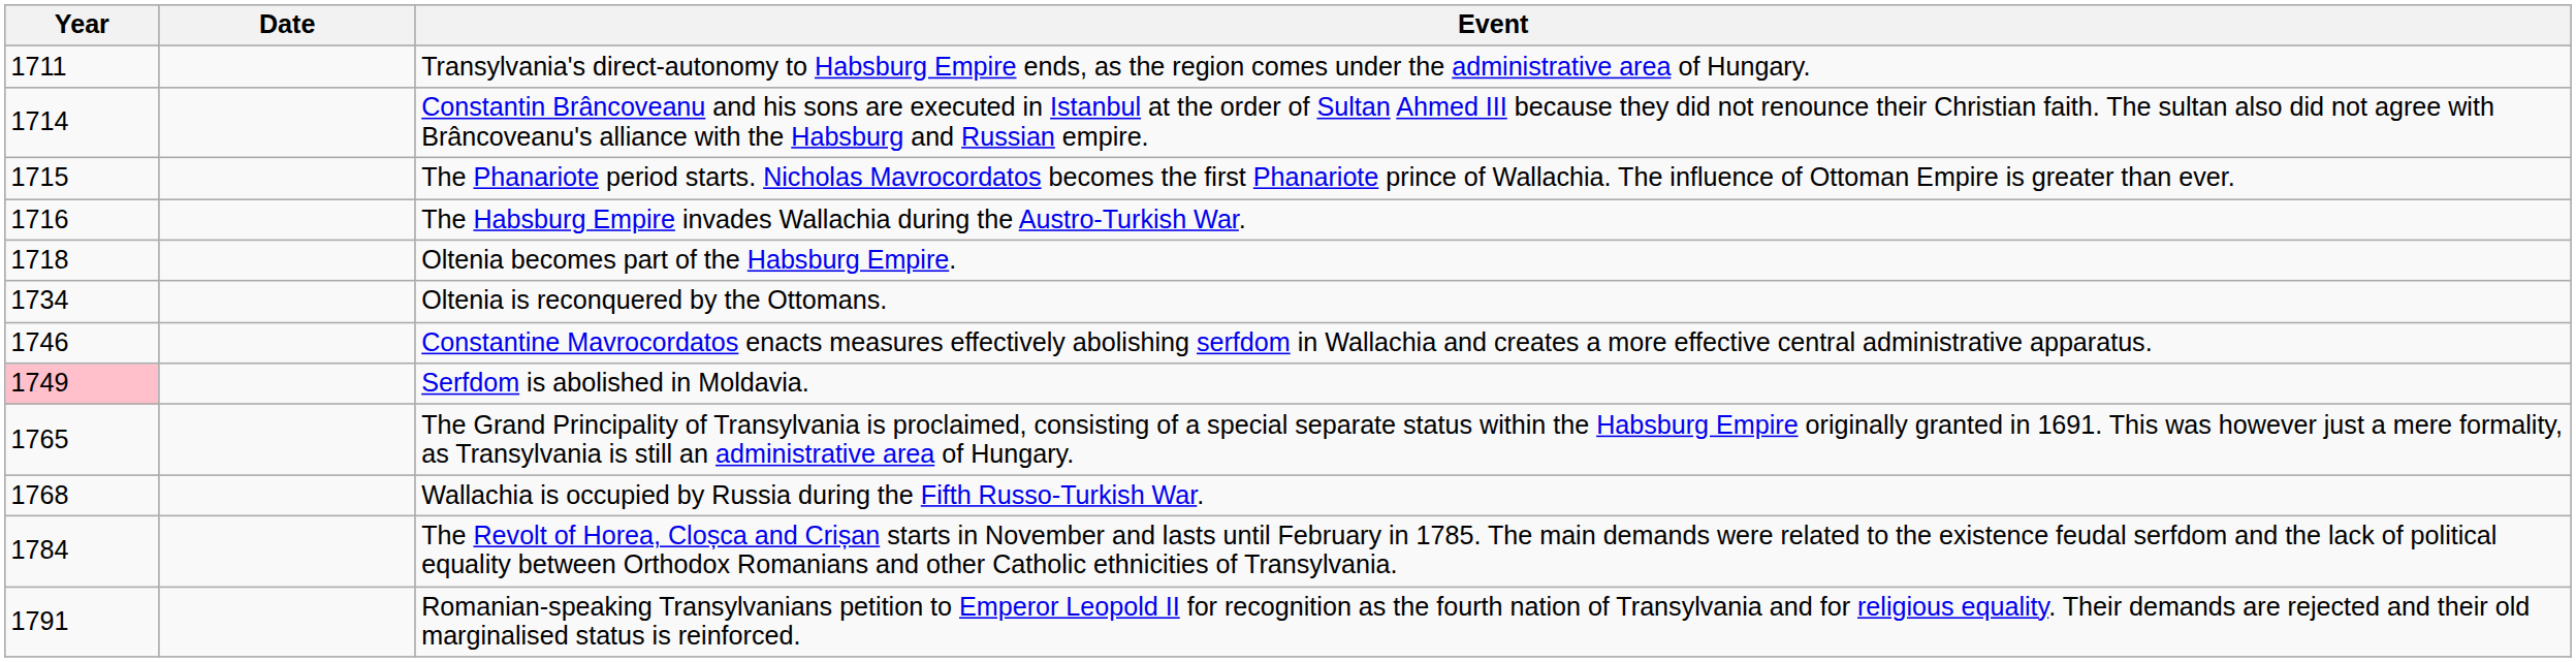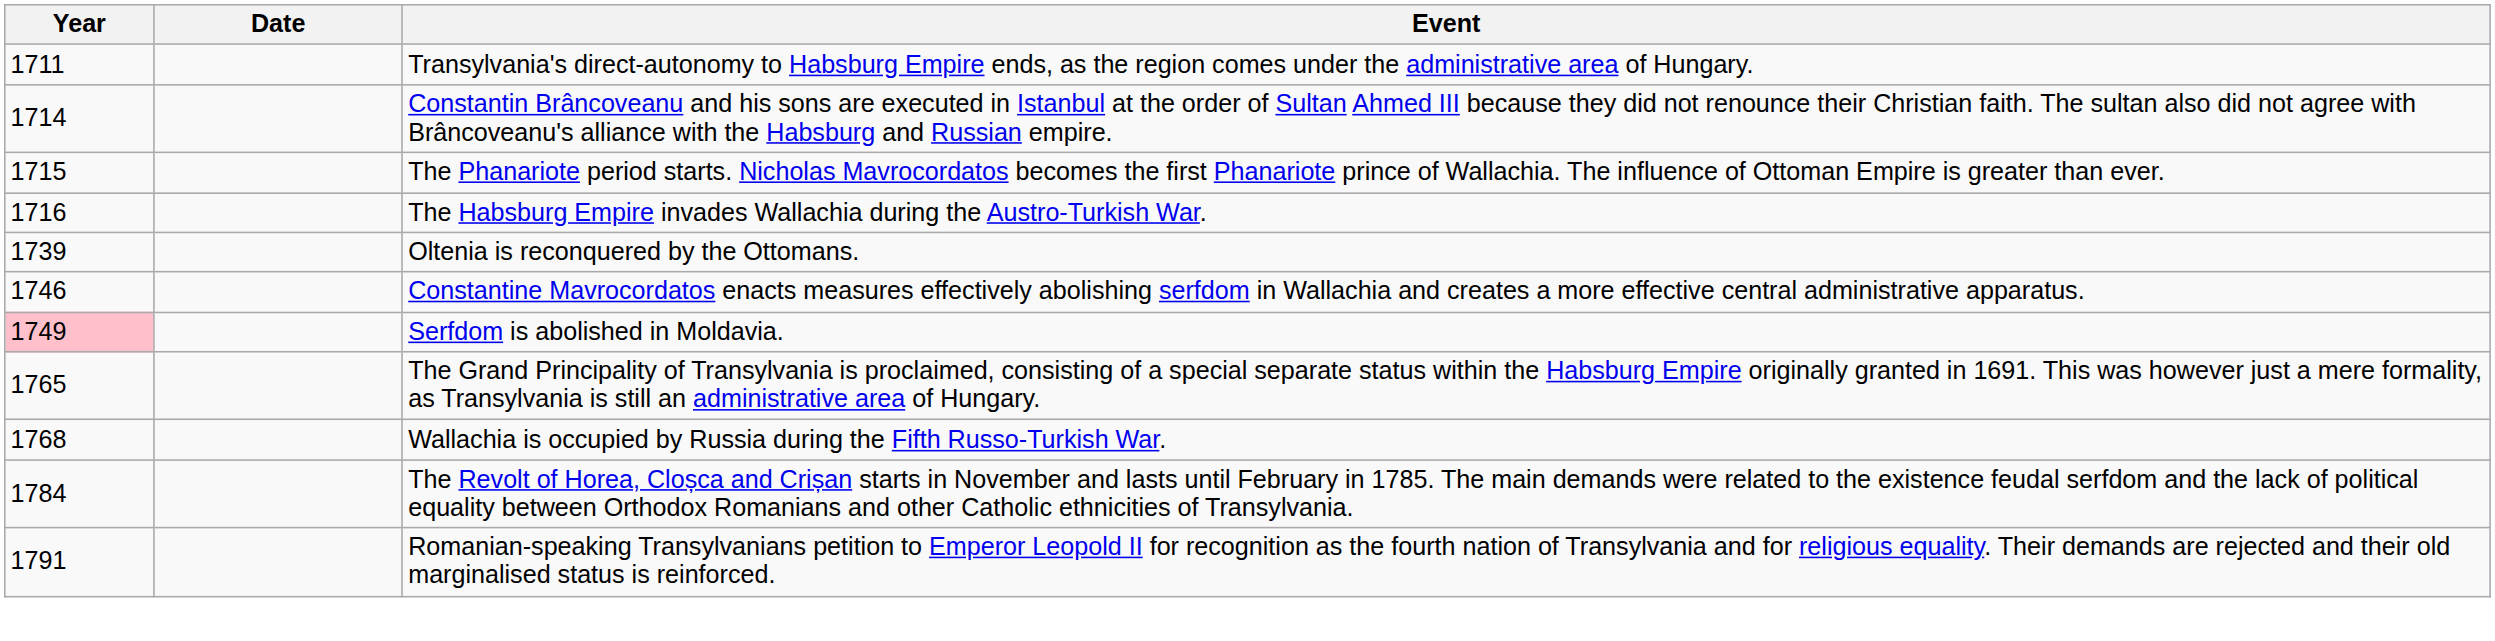- row: 1718 | Oltenia becomes part of the Habsburg Empire.
Oltenia is reconquered by the Ottomans. | Year: 1734 -> 1739
